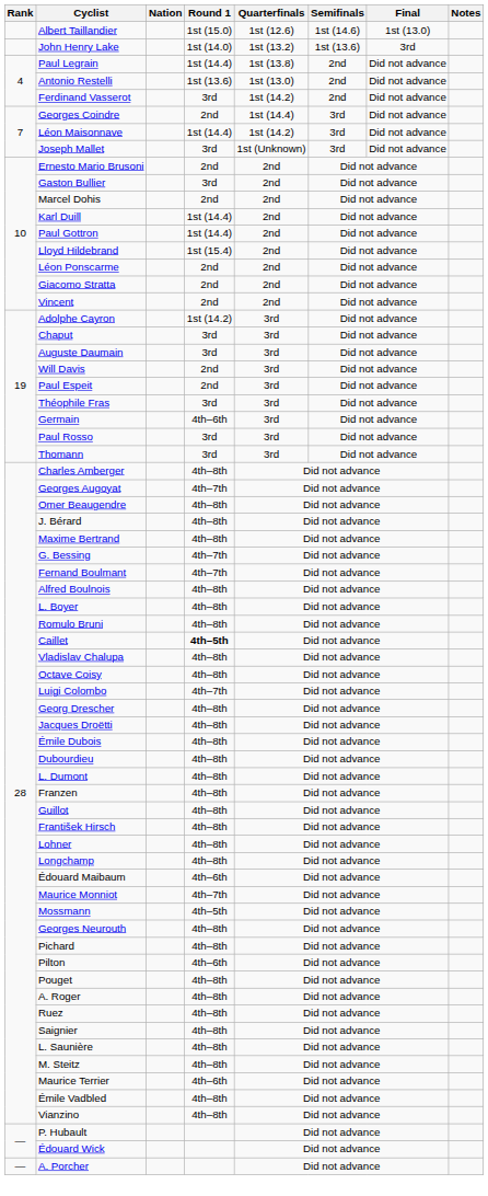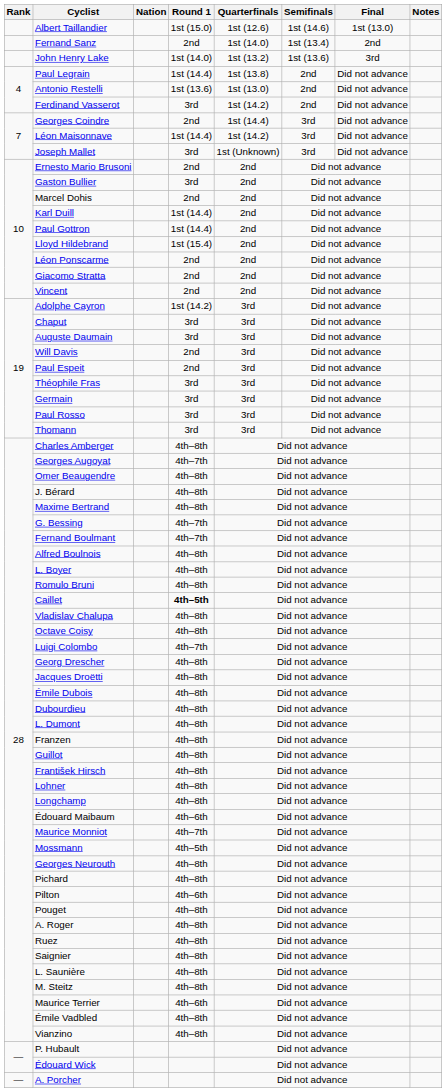+ row: Fernand Sanz | 2nd | 1st (14.0) | 1st (13.4) | 2nd
Germain | Round 1: 4th–6th -> 3rd
